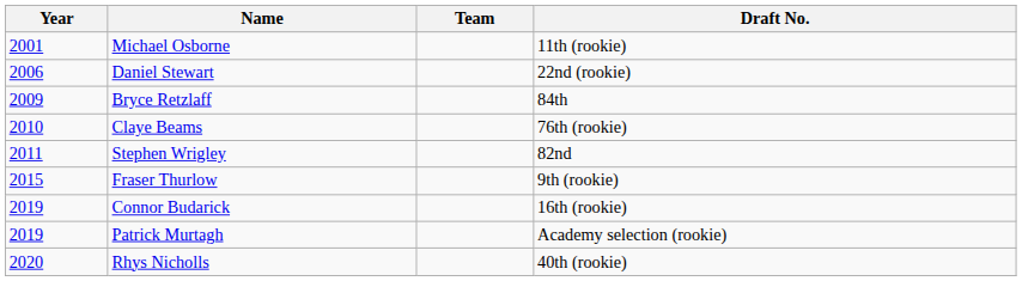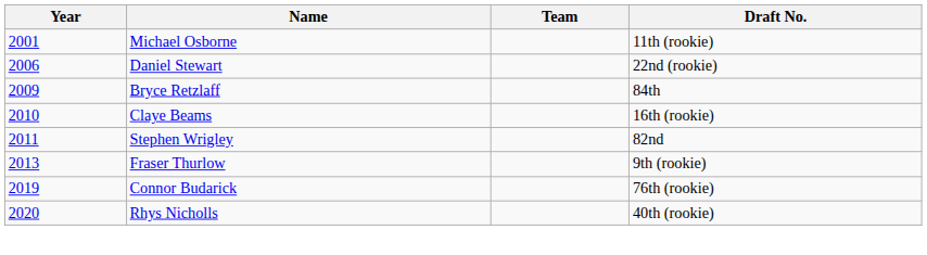Claye Beams | Draft No.: 76th (rookie) -> 16th (rookie)
Fraser Thurlow | Year: 2015 -> 2013
Connor Budarick | Draft No.: 16th (rookie) -> 76th (rookie)
- row: 2019 | Patrick Murtagh | Academy selection (rookie)
